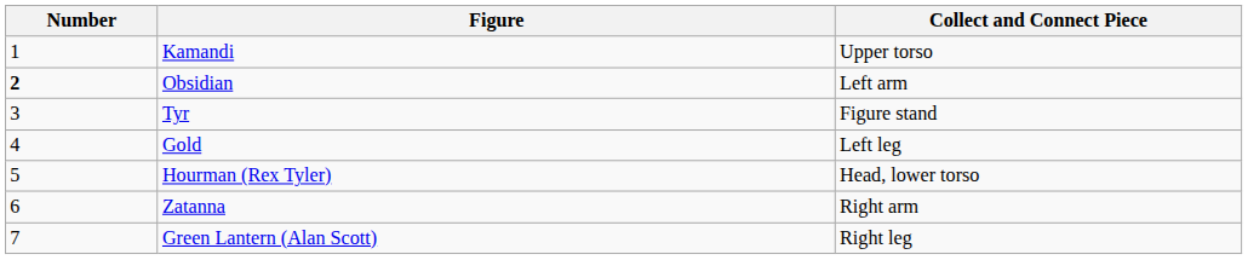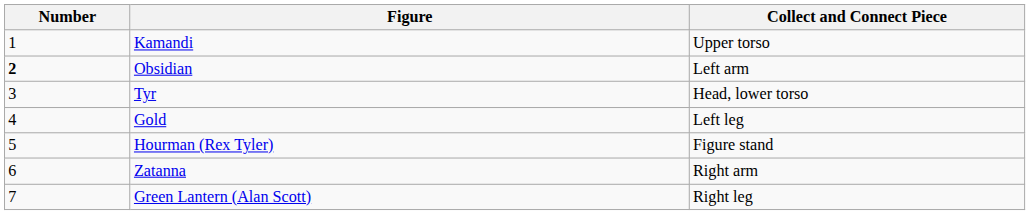Tyr | Collect and Connect Piece: Figure stand -> Head, lower torso
Hourman (Rex Tyler) | Collect and Connect Piece: Head, lower torso -> Figure stand
